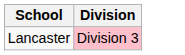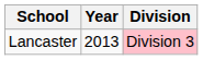+ column: Year | 2013
